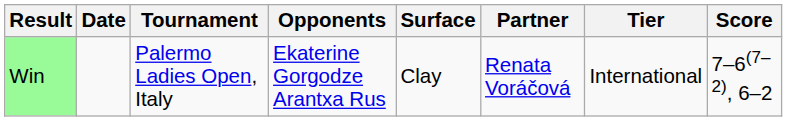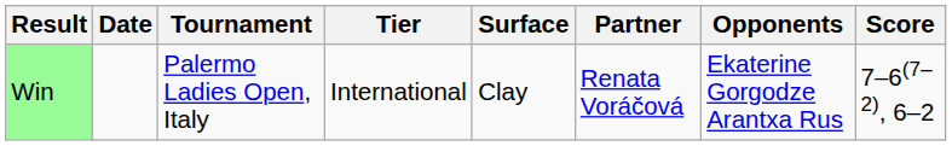columns swapped: Tier <-> Opponents
